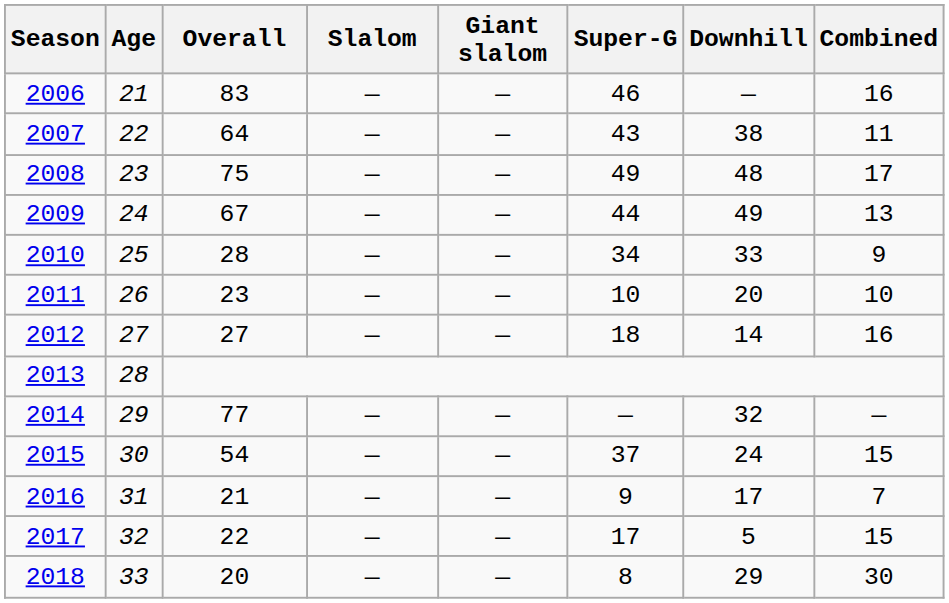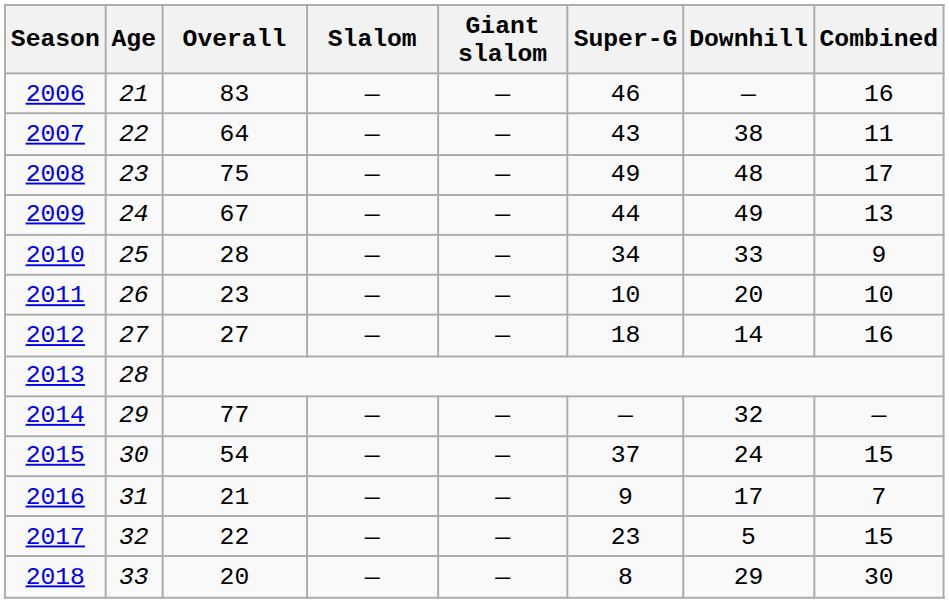2017 | Super-G: 17 -> 23
